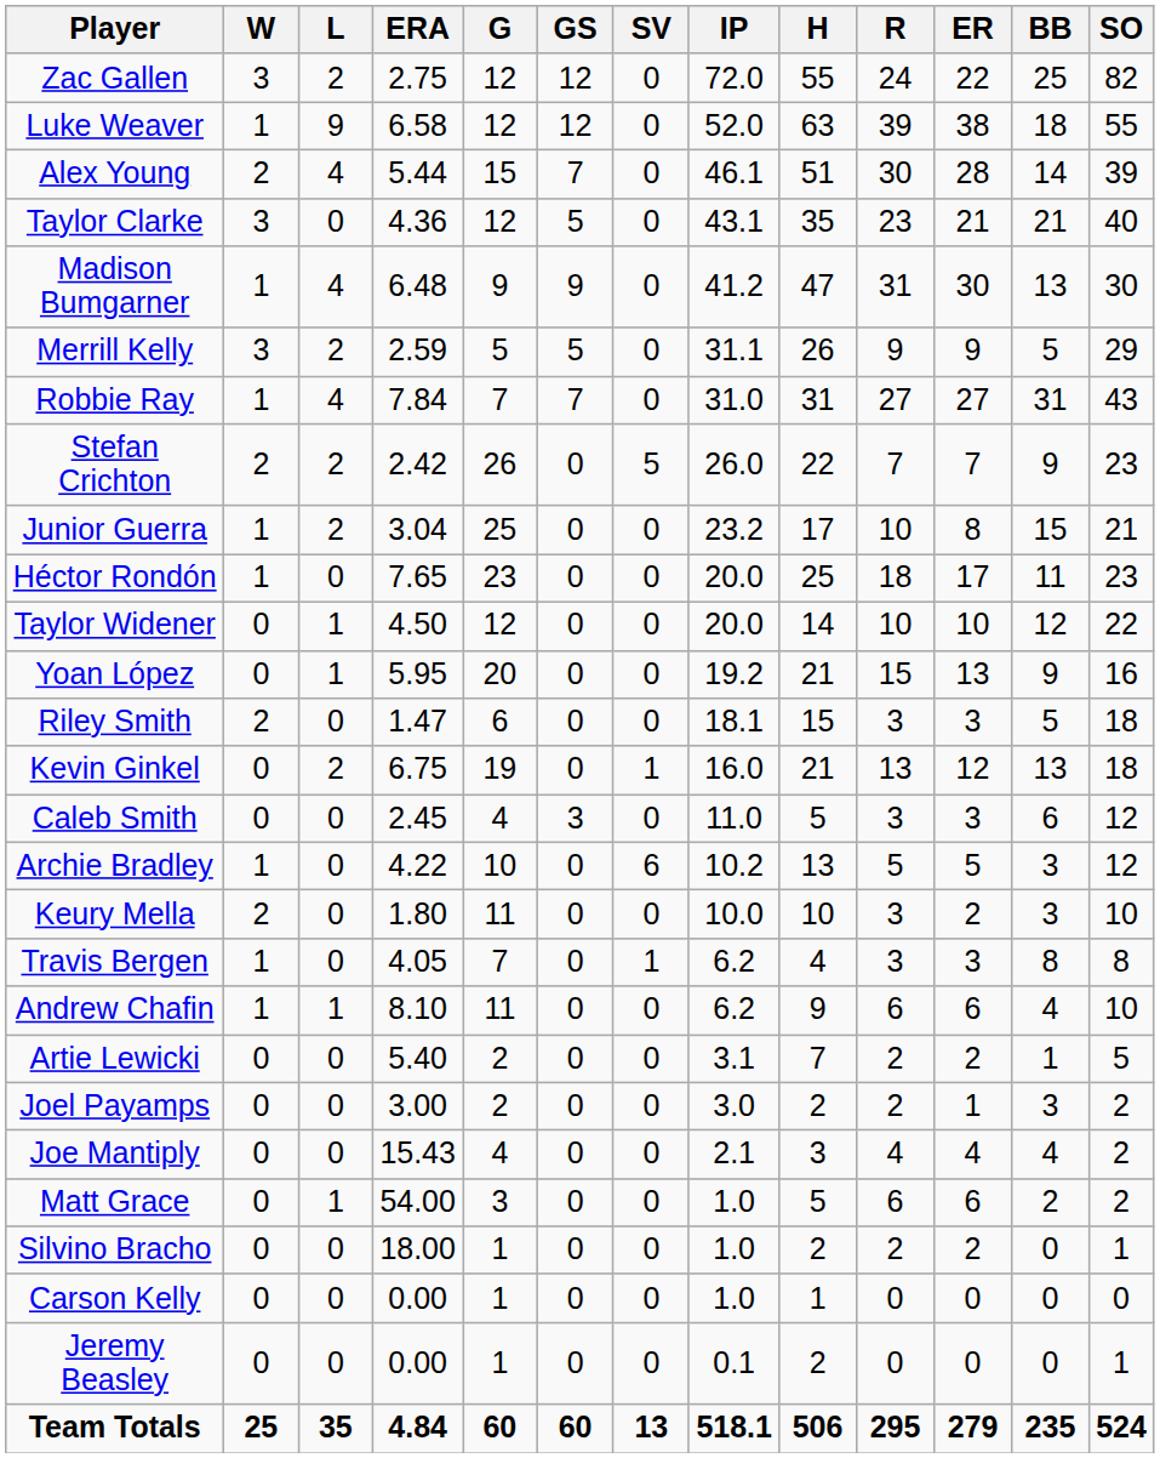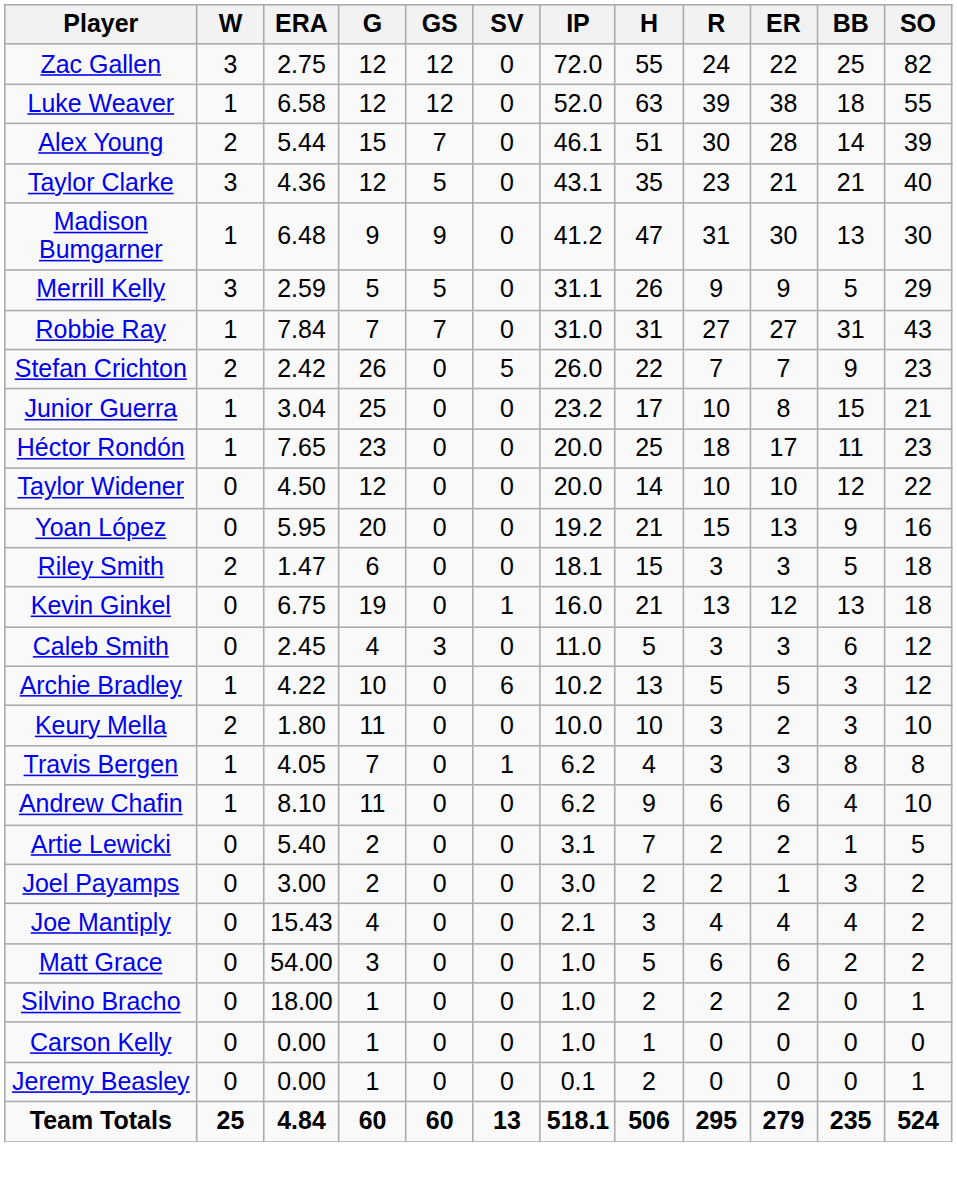- column: L | 2 | 9 | 4 | 0 | 4 | 2 | 4 | 2 | 2 | 0 | 1 | 1 | 0 | 2 | 0 | 0 | 0 | 0 | 1 | 0 | 0 | 0 | 1 | 0 | 0 | 0 | 35
